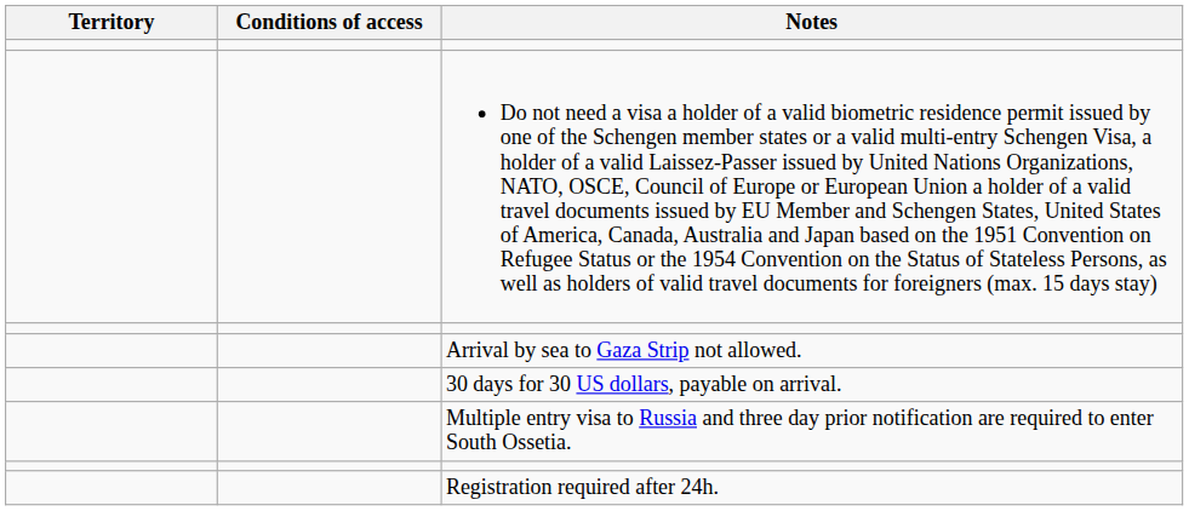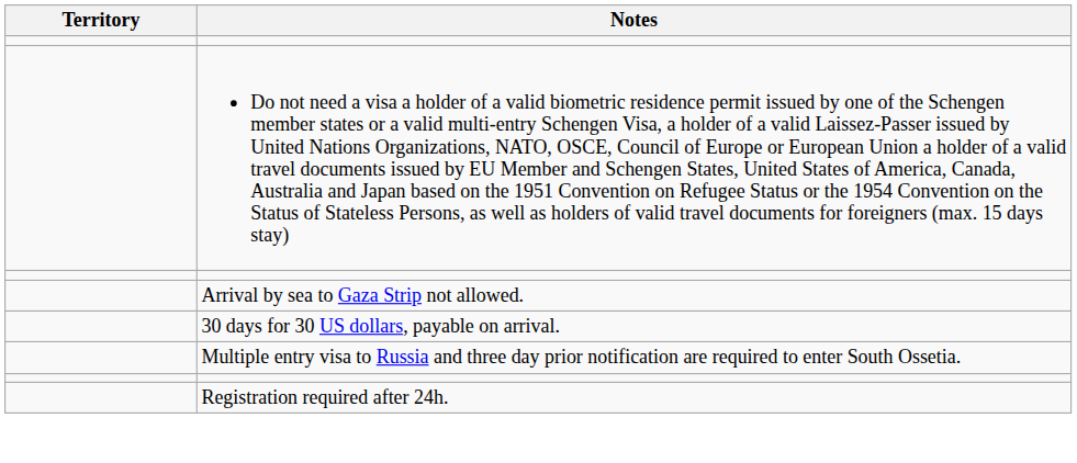- column: Conditions of access
